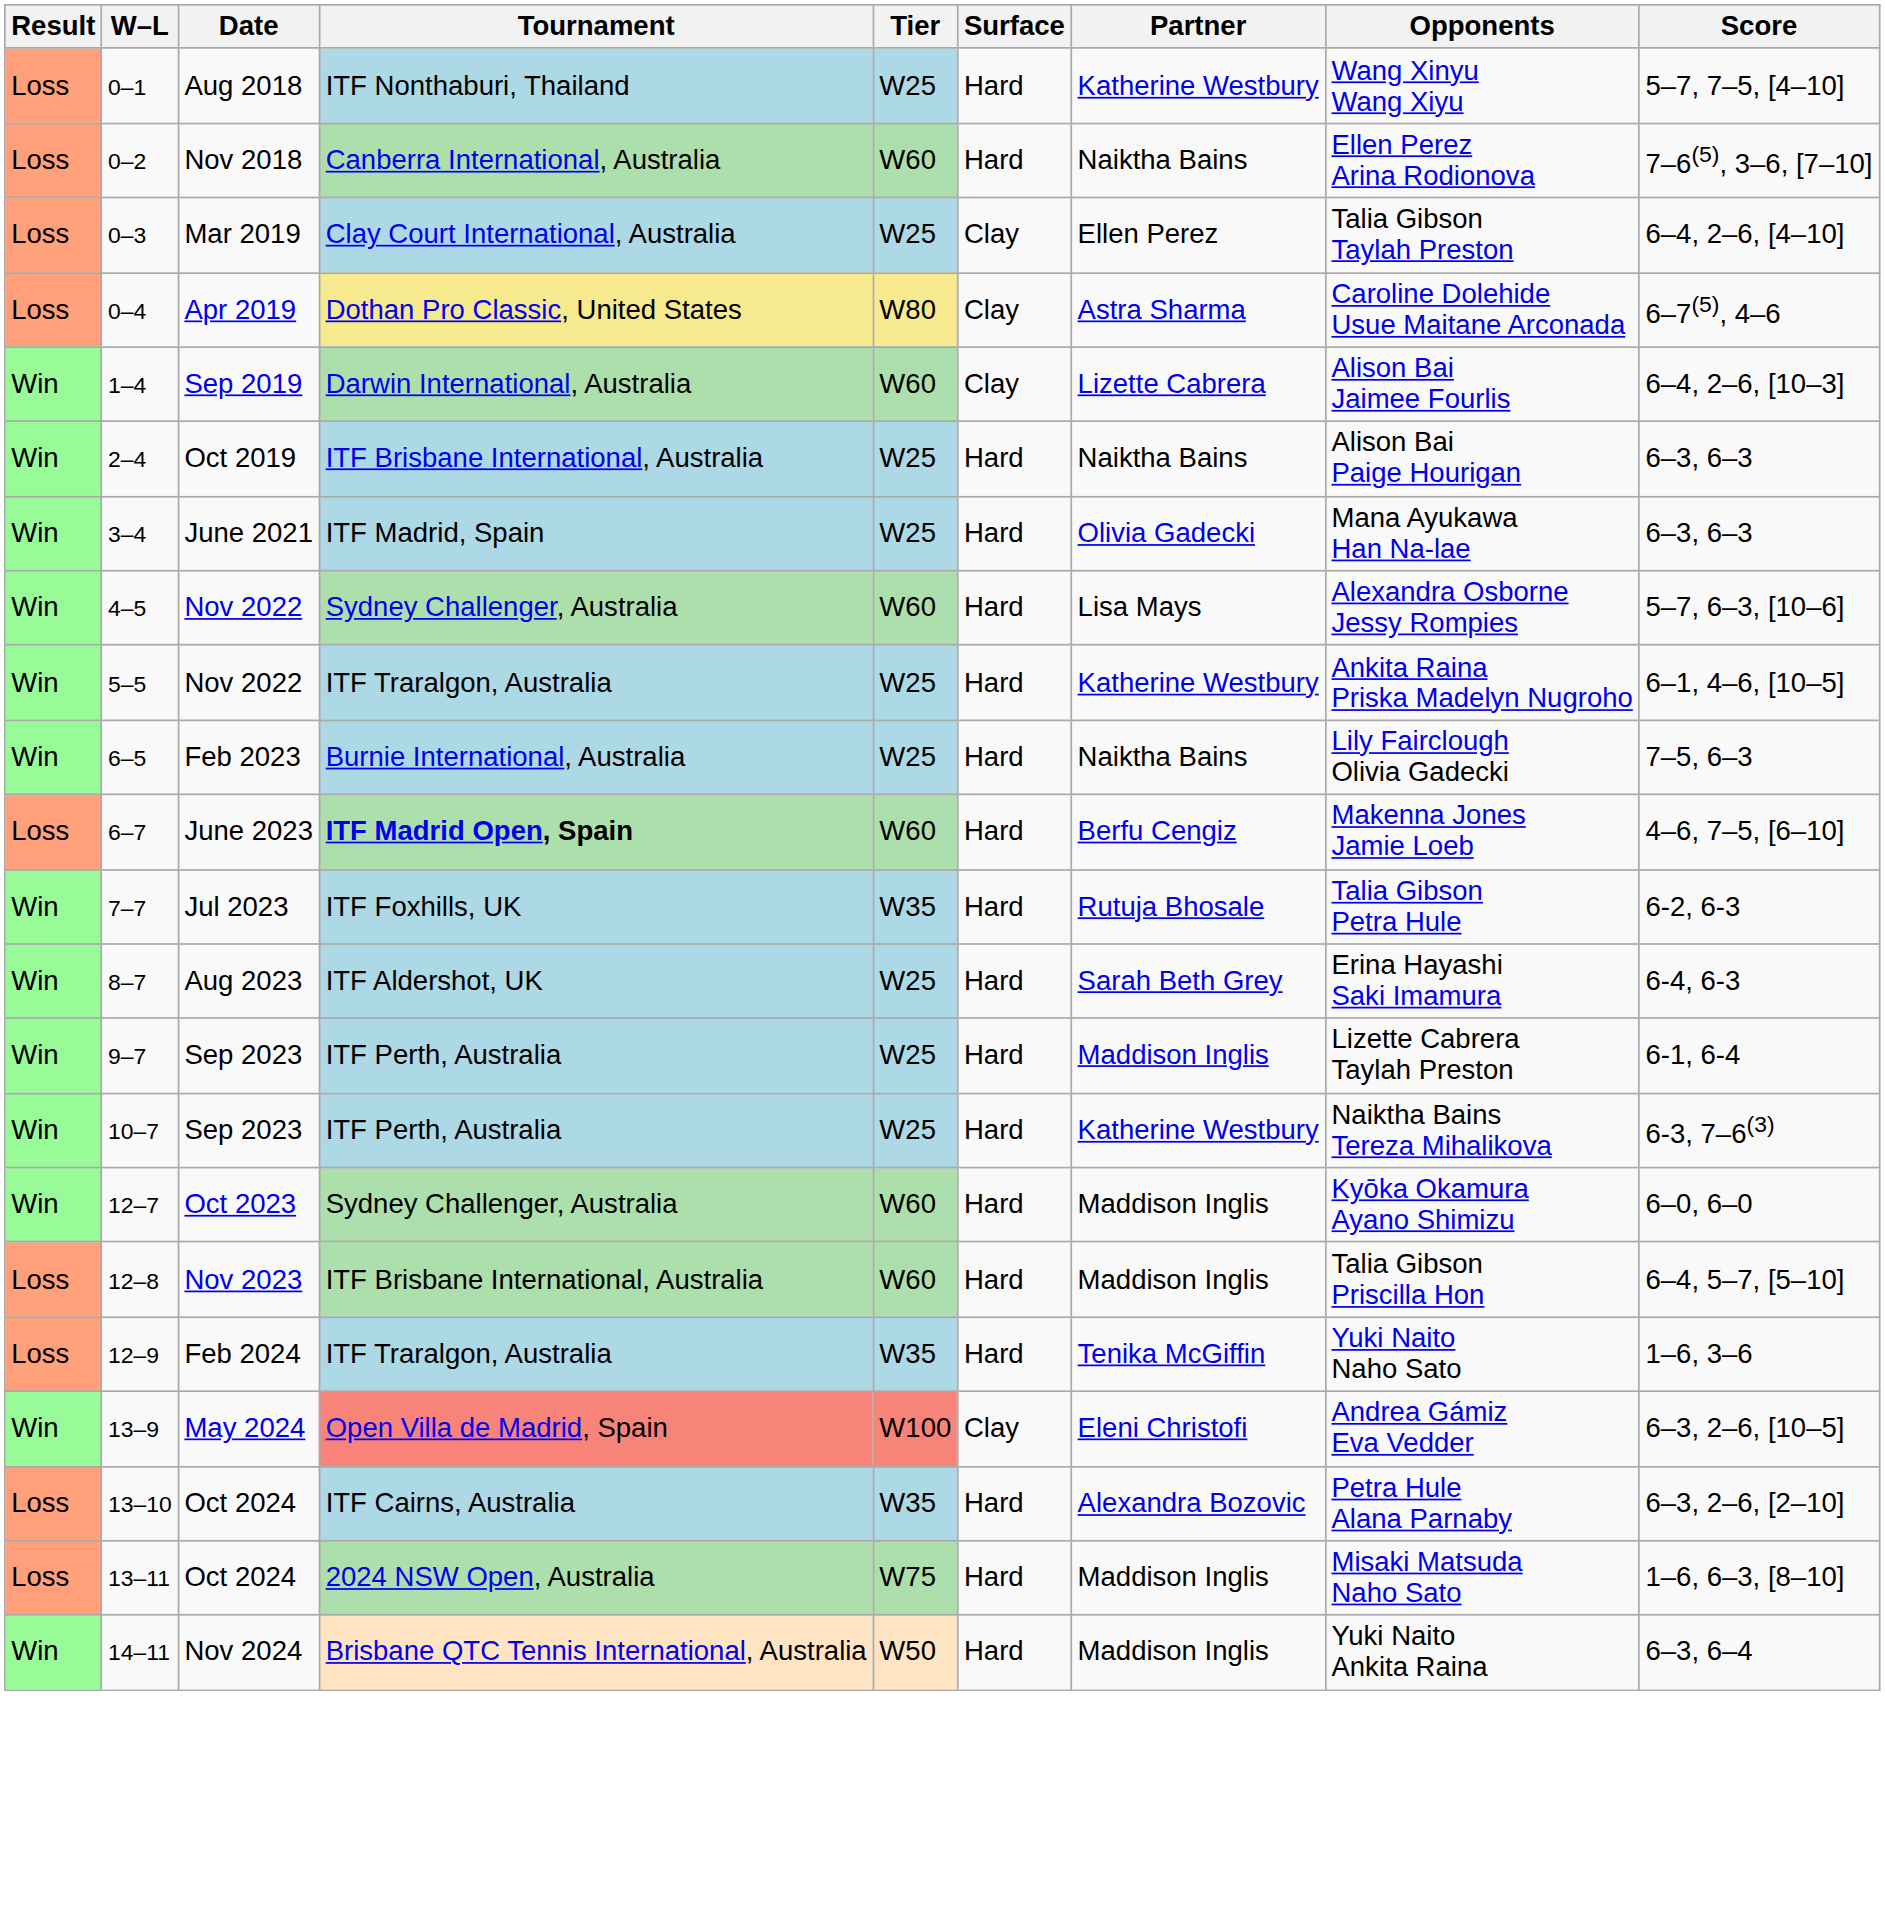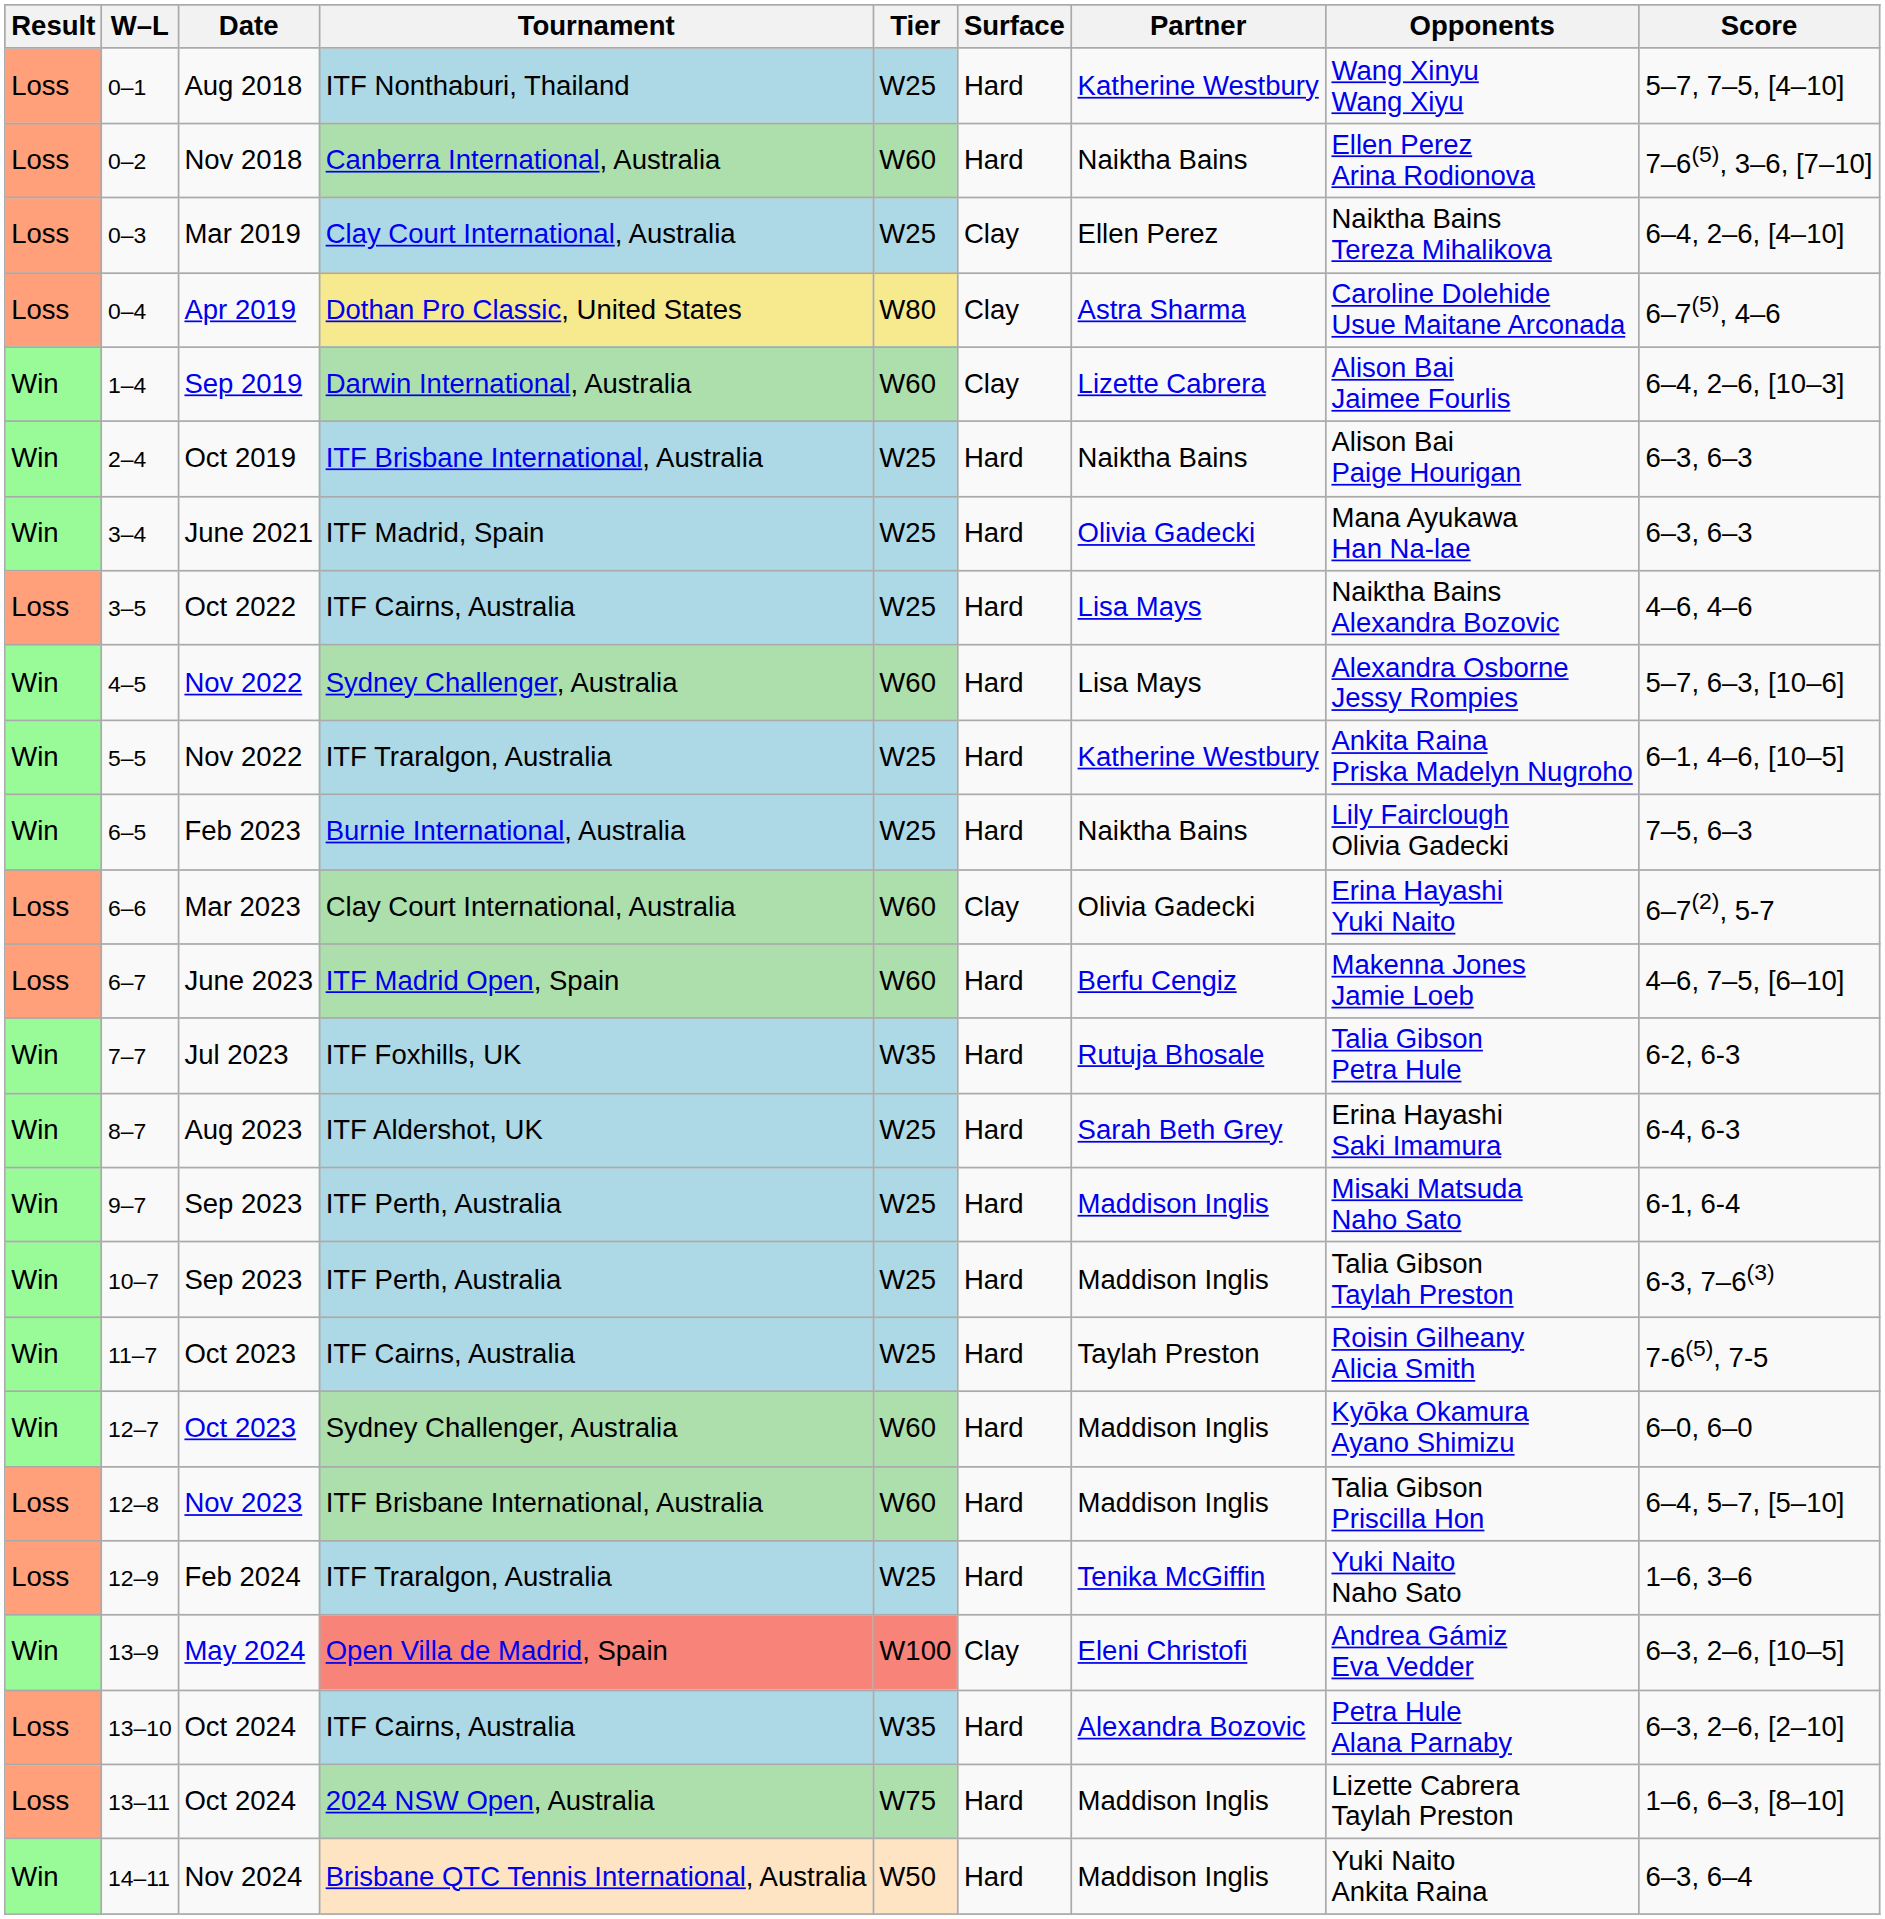0–3 | Opponents: Talia Gibson Taylah Preston -> Naiktha Bains Tereza Mihalikova
+ row: Loss | 3–5 | Oct 2022 | ITF Cairns, Australia | W25 | Hard | Lisa Mays | Naiktha Bains Alexandra Bozovic | 4–6, 4–6
+ row: Loss | 6–6 | Mar 2023 | Clay Court International, Australia | W60 | Clay | Olivia Gadecki | Erina Hayashi Yuki Naito | 6–7(2), 5-7
6–7 | Tournament: bold -> normal
9–7 | Opponents: Lizette Cabrera Taylah Preston -> Misaki Matsuda Naho Sato
10–7 | Partner: Katherine Westbury -> Maddison Inglis
10–7 | Opponents: Naiktha Bains Tereza Mihalikova -> Talia Gibson Taylah Preston
+ row: Win | 11–7 | Oct 2023 | ITF Cairns, Australia | W25 | Hard | Taylah Preston | Roisin Gilheany Alicia Smith | 7-6(5), 7-5
12–9 | Tier: W35 -> W25
13–11 | Opponents: Misaki Matsuda Naho Sato -> Lizette Cabrera Taylah Preston
